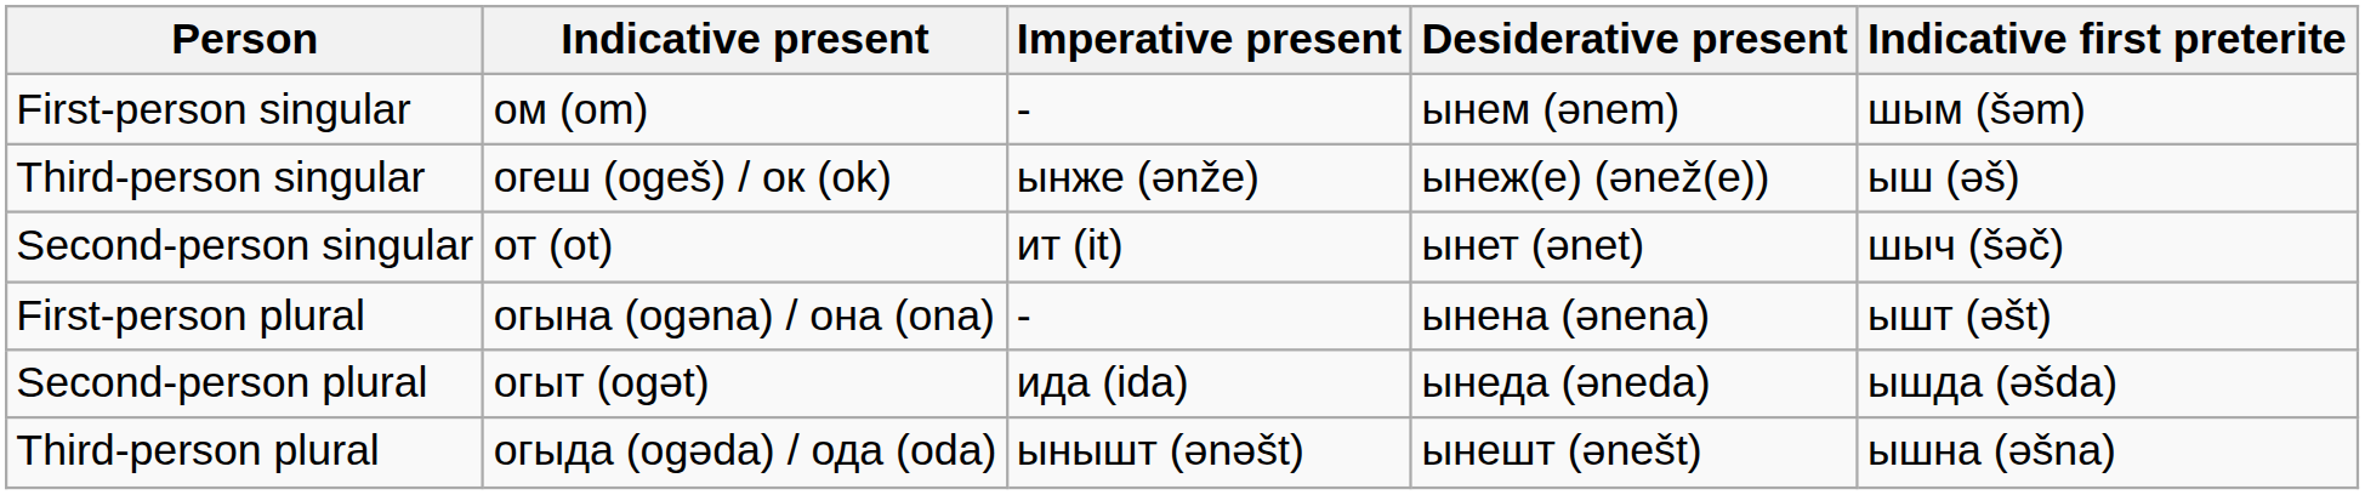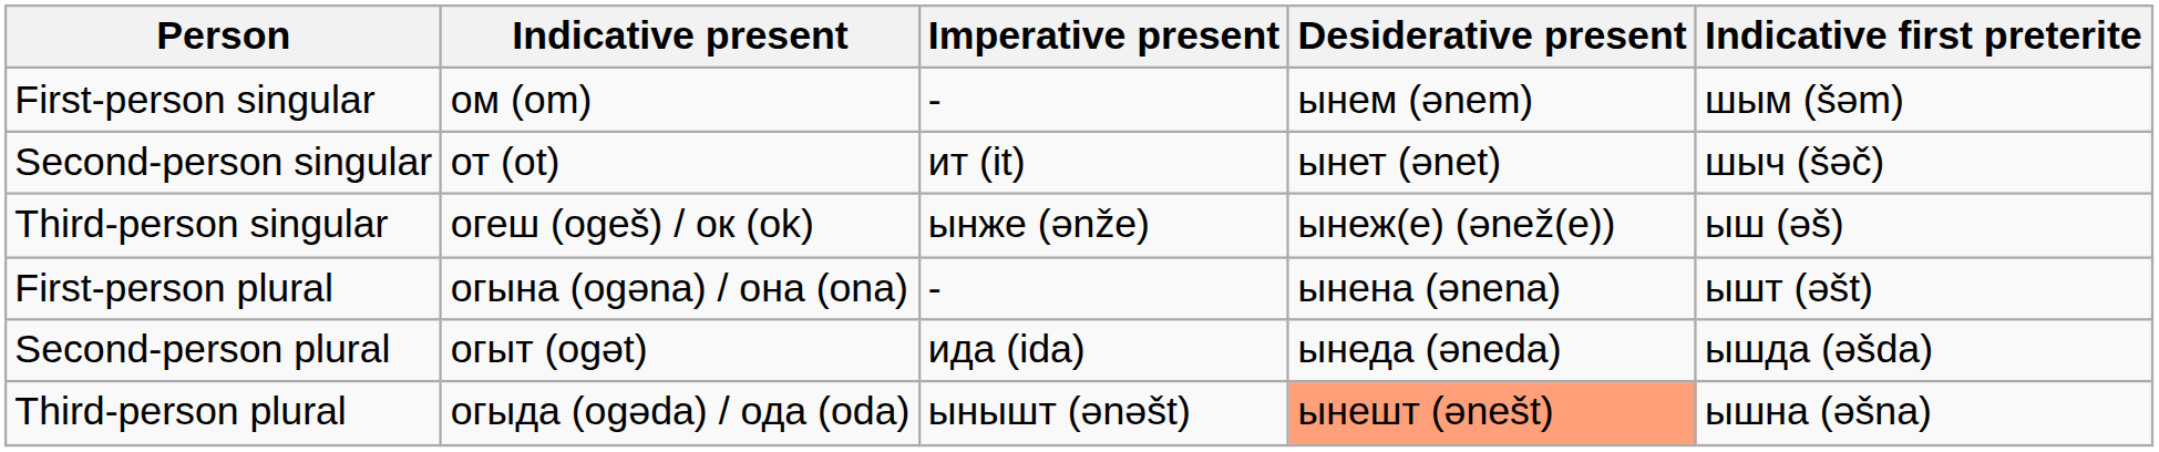rows swapped: Second-person singular <-> Third-person singular
Third-person plural | Desiderative present: no background -> lightsalmon background
